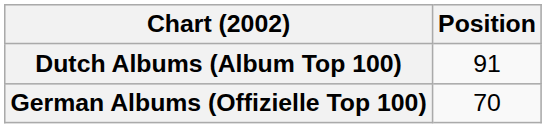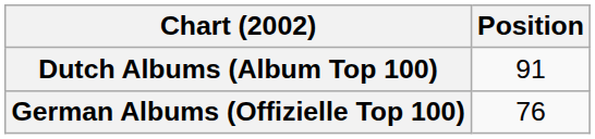German Albums (Offizielle Top 100) | Position: 70 -> 76
